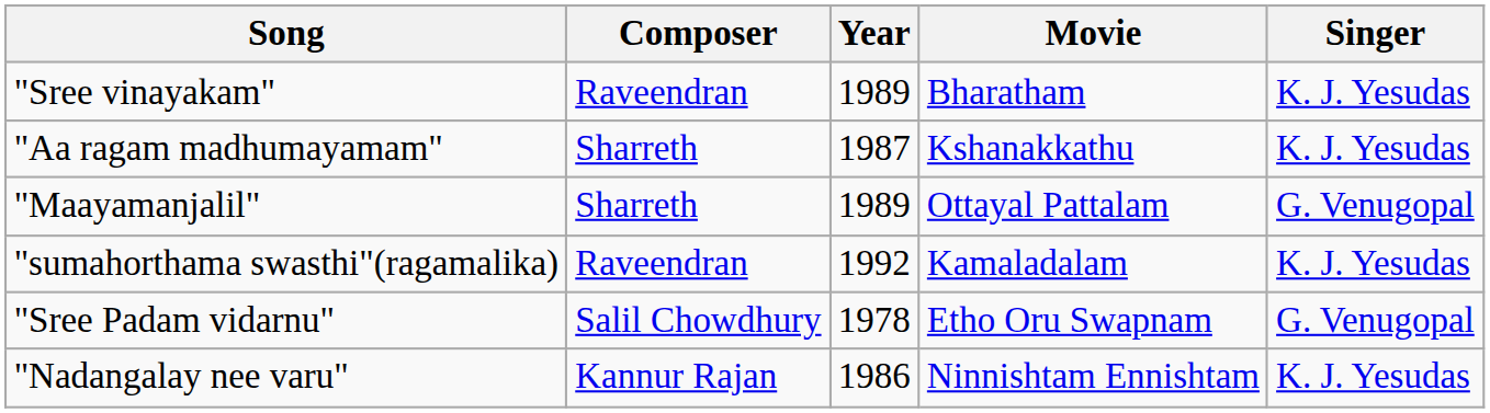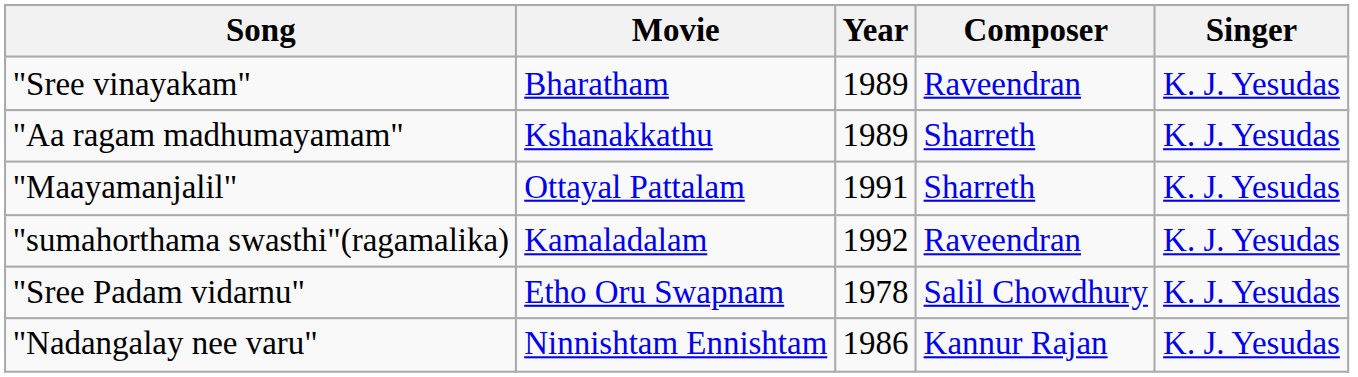columns swapped: Movie <-> Composer
"Aa ragam madhumayamam" | Year: 1987 -> 1989
"Maayamanjalil" | Year: 1989 -> 1991
"Maayamanjalil" | Singer: G. Venugopal -> K. J. Yesudas
"Sree Padam vidarnu" | Singer: G. Venugopal -> K. J. Yesudas
